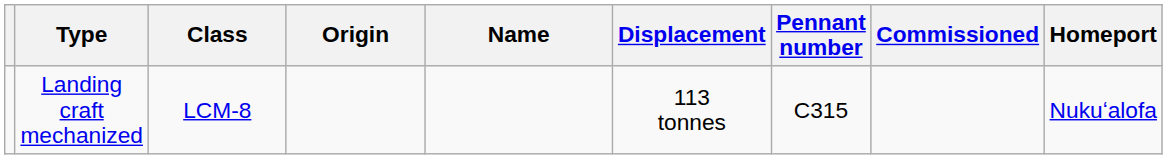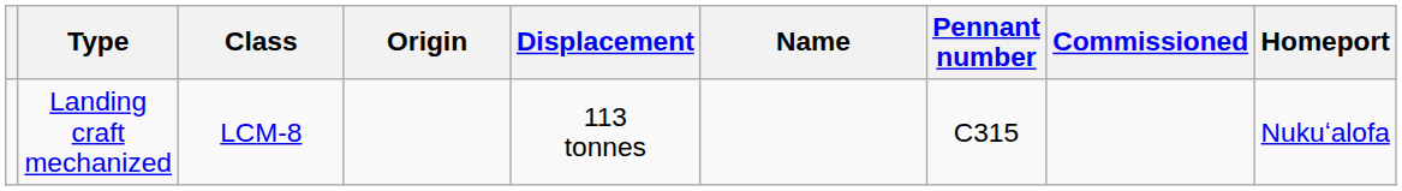columns swapped: Displacement <-> Name
